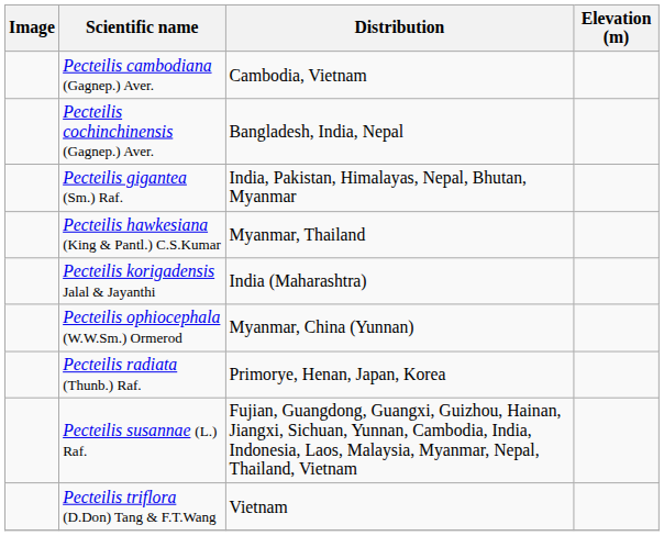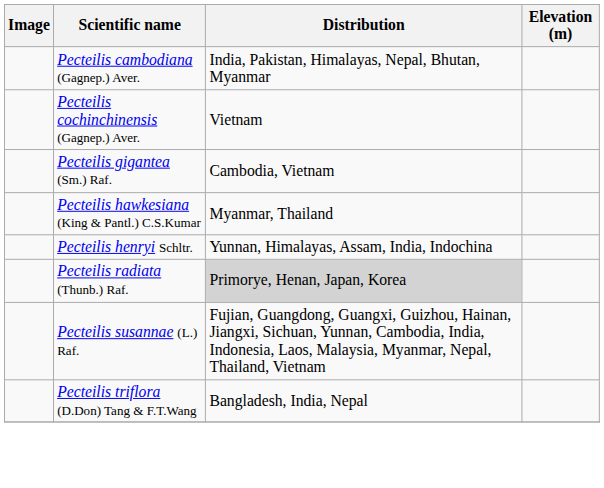Pecteilis cambodiana (Gagnep.) Aver. | Distribution: Cambodia, Vietnam -> India, Pakistan, Himalayas, Nepal, Bhutan, Myanmar
Pecteilis cochinchinensis (Gagnep.) Aver. | Distribution: Bangladesh, India, Nepal -> Vietnam
Pecteilis gigantea (Sm.) Raf. | Distribution: India, Pakistan, Himalayas, Nepal, Bhutan, Myanmar -> Cambodia, Vietnam
+ row: Pecteilis henryi Schltr. | Yunnan, Himalayas, Assam, India, Indochina
- row: Pecteilis korigadensis Jalal & Jayanthi | India (Maharashtra)
- row: Pecteilis ophiocephala (W.W.Sm.) Ormerod | Myanmar, China (Yunnan)
Pecteilis radiata (Thunb.) Raf. | Distribution: no background -> lightgrey background
Pecteilis triflora (D.Don) Tang & F.T.Wang | Distribution: Vietnam -> Bangladesh, India, Nepal
